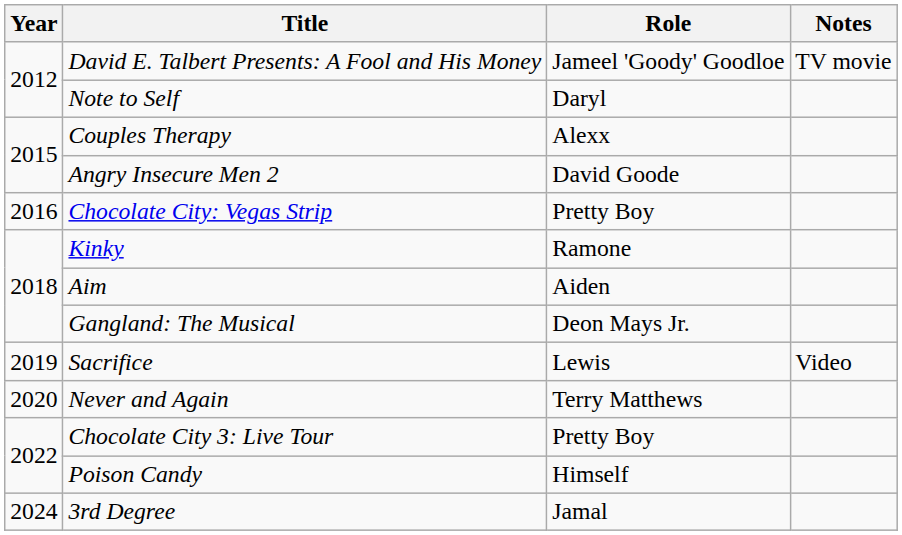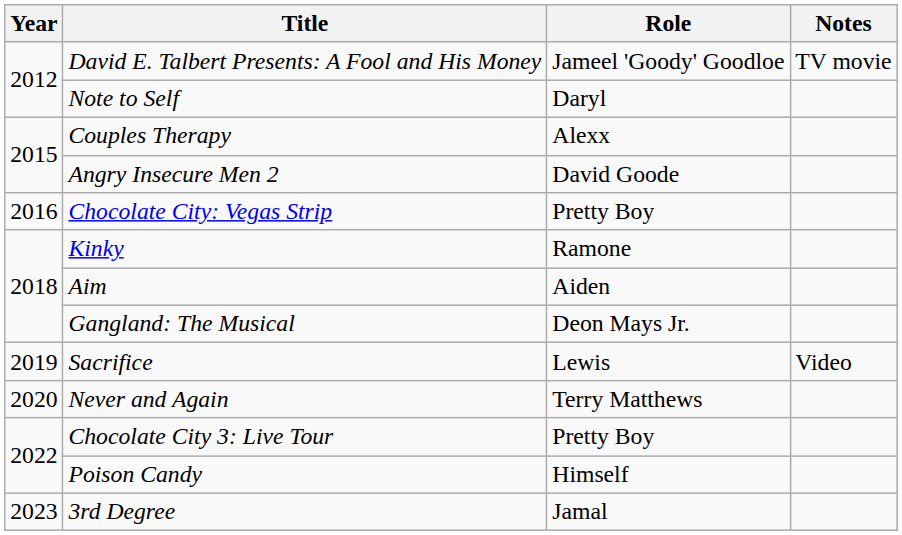3rd Degree | Year: 2024 -> 2023
